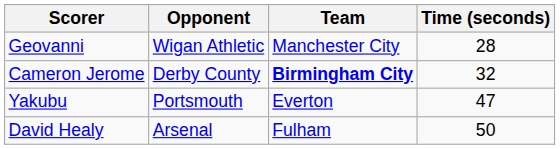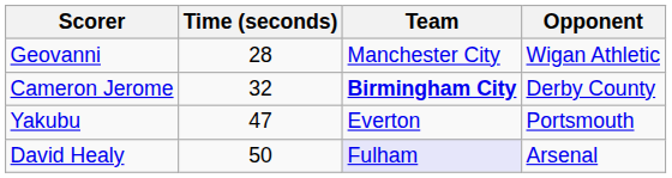columns swapped: Time (seconds) <-> Opponent
David Healy | Team: no background -> lavender background
